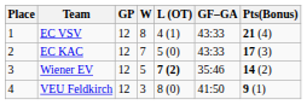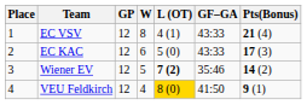EC KAC | W: 7 -> 6
VEU Feldkirch | W: 3 -> 4
VEU Feldkirch | L (OT): no background -> gold background
